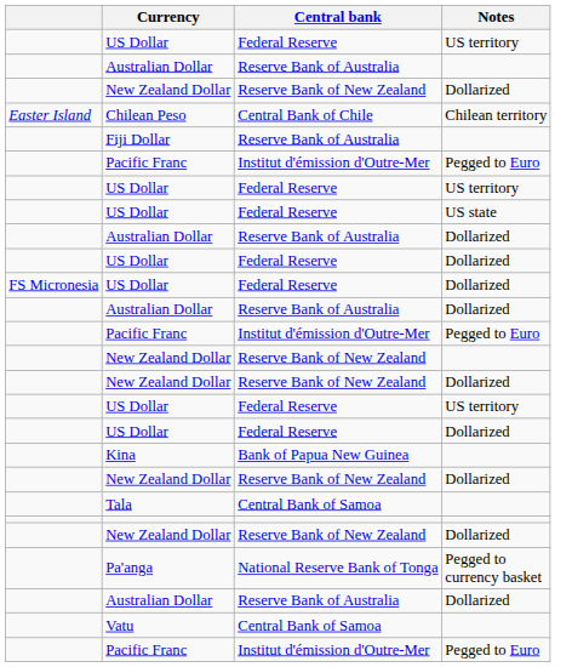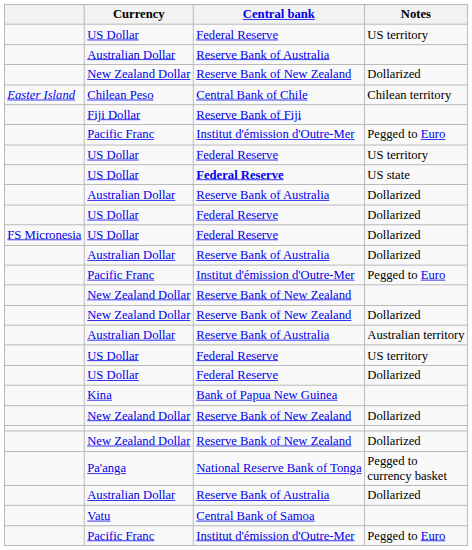Fiji Dollar | Central bank: Reserve Bank of Australia -> Reserve Bank of Fiji
US Dollar / US state | Central bank: normal -> bold
+ row: Australian Dollar | Reserve Bank of Australia | Australian territory
- row: Tala | Central Bank of Samoa
